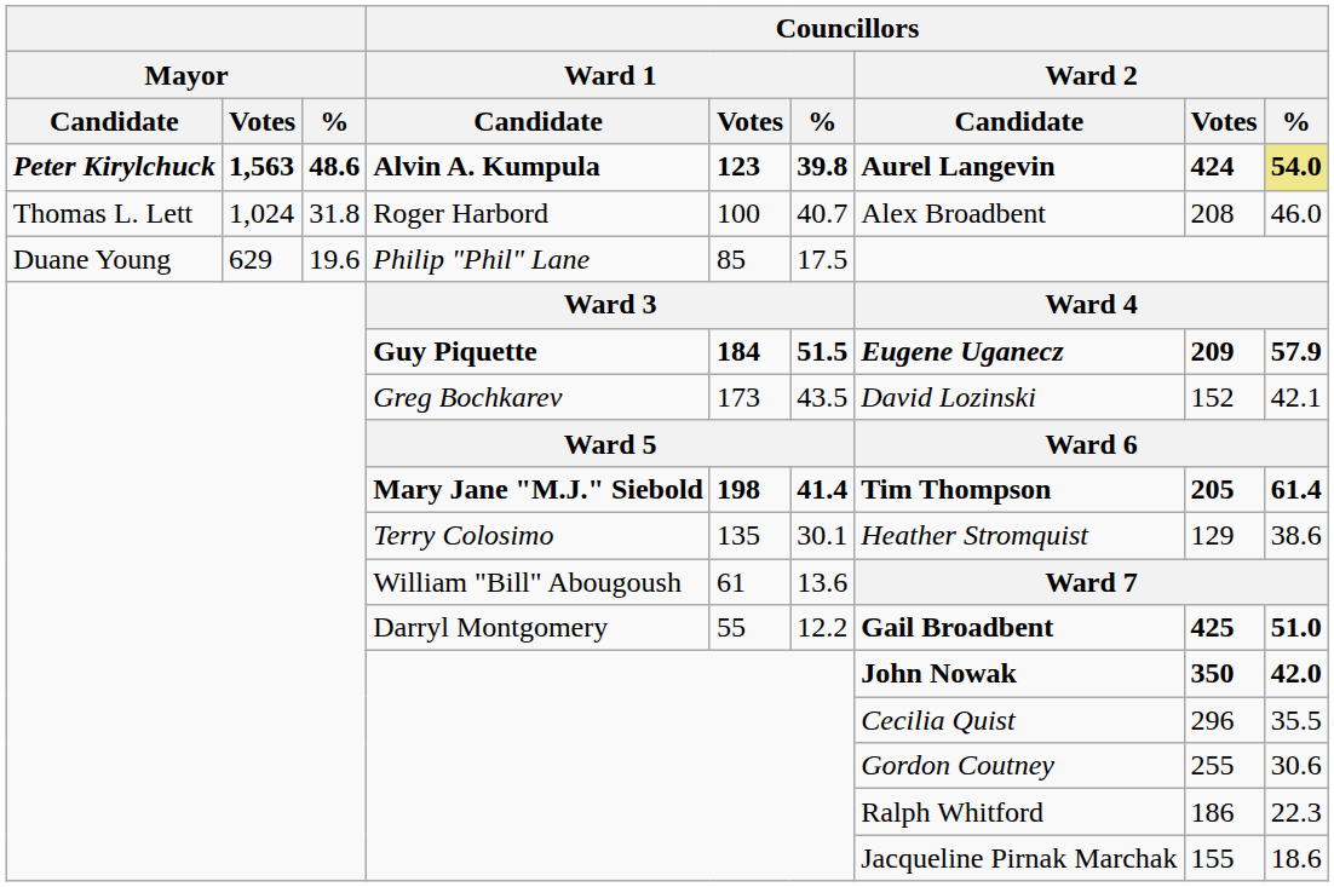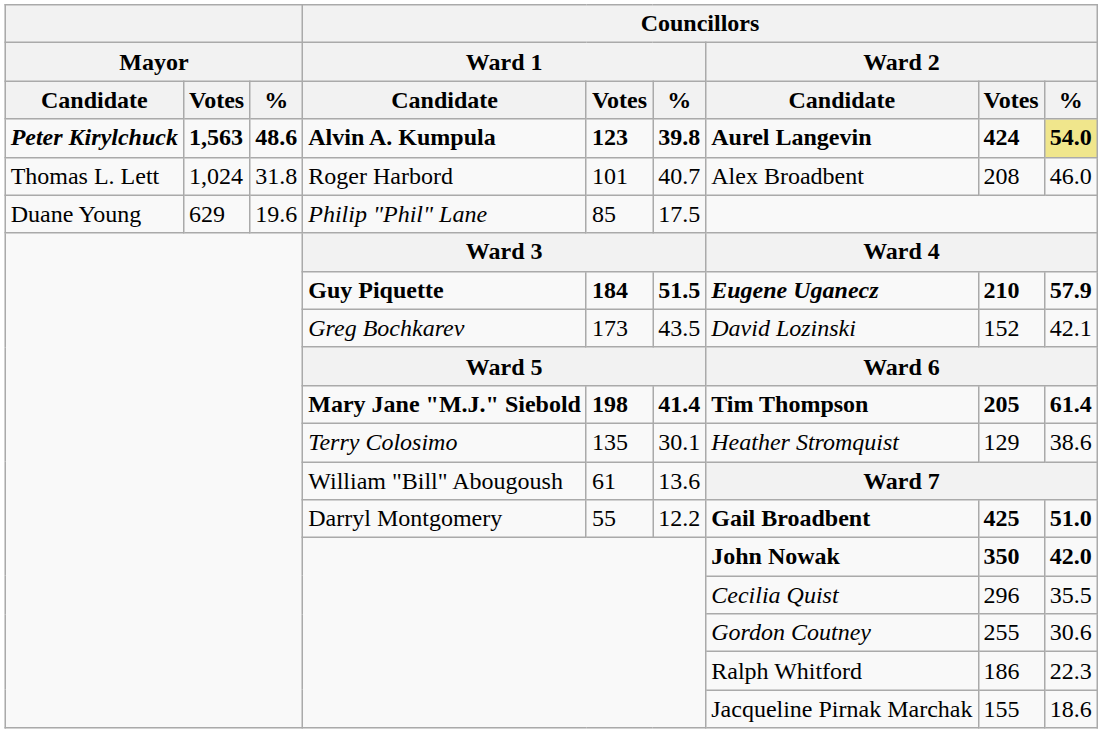Roger Harbord | Councillors / Ward 1 / Votes: 100 -> 101
Guy Piquette | Councillors / Ward 2 / Votes: 209 -> 210
